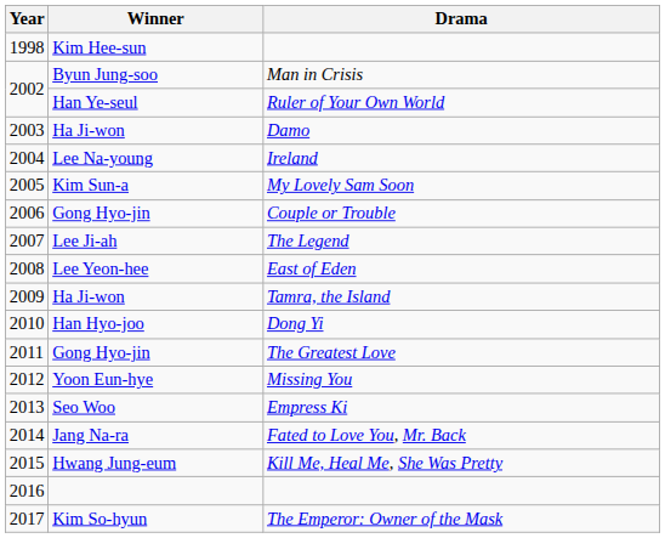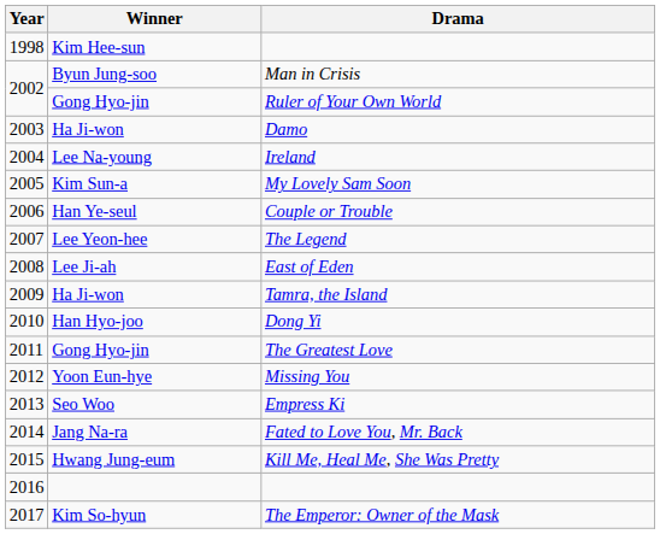Ruler of Your Own World | Winner: Han Ye-seul -> Gong Hyo-jin
Couple or Trouble | Winner: Gong Hyo-jin -> Han Ye-seul
The Legend | Winner: Lee Ji-ah -> Lee Yeon-hee
East of Eden | Winner: Lee Yeon-hee -> Lee Ji-ah
